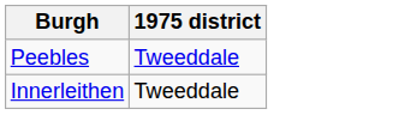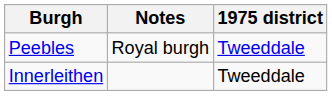+ column: Notes | Royal burgh
